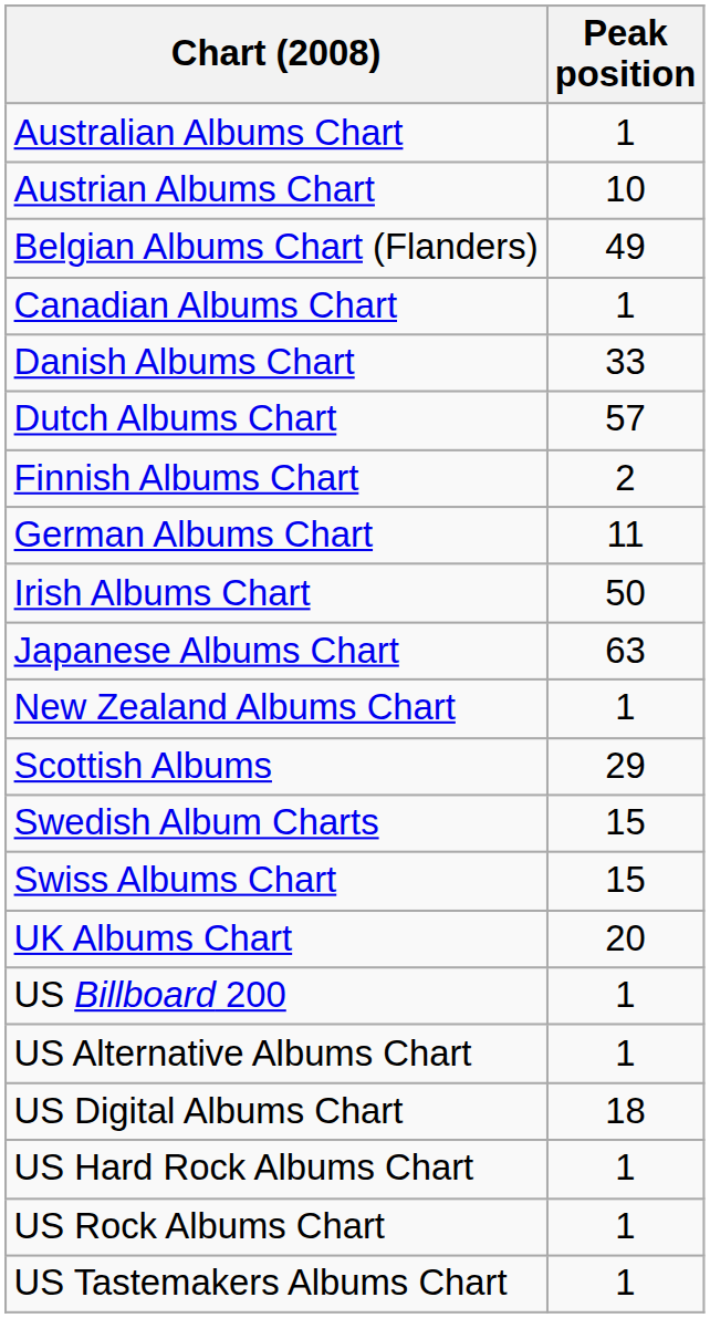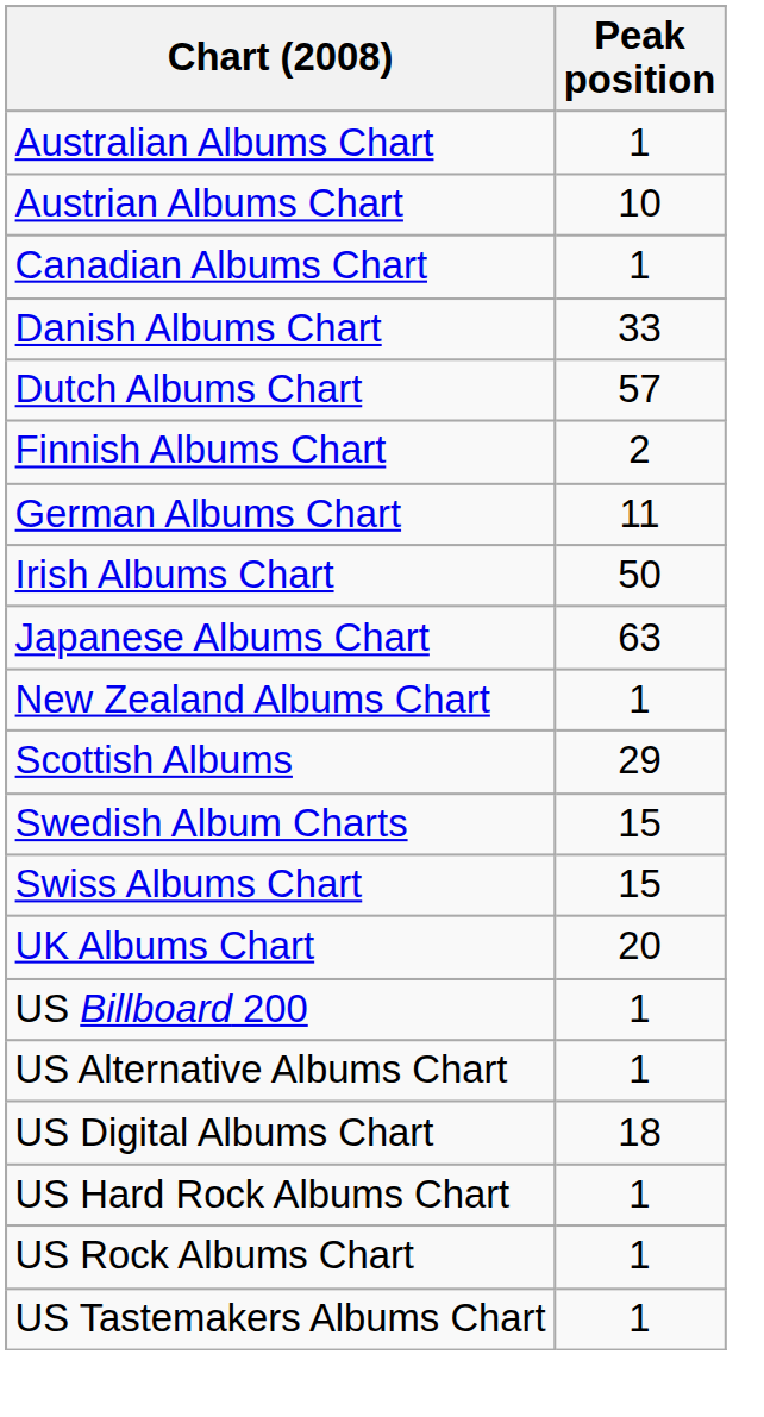- row: Belgian Albums Chart (Flanders) | 49
